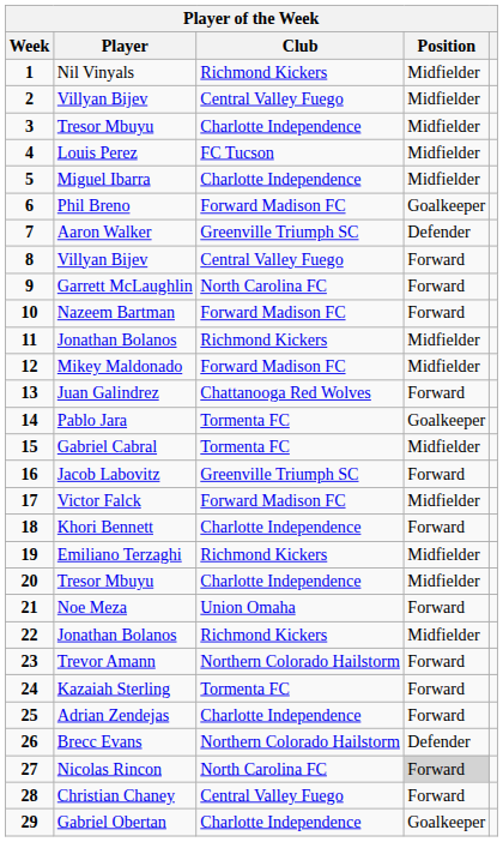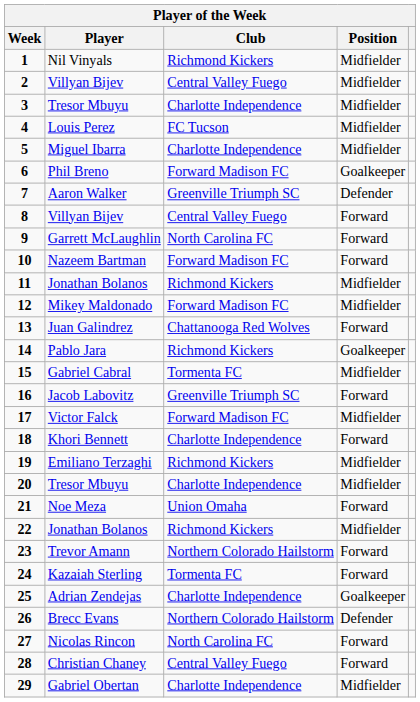14 | Club: Tormenta FC -> Richmond Kickers
25 | Position: Forward -> Goalkeeper
27 | Position: lightgrey background -> no background
29 | Position: Goalkeeper -> Midfielder
